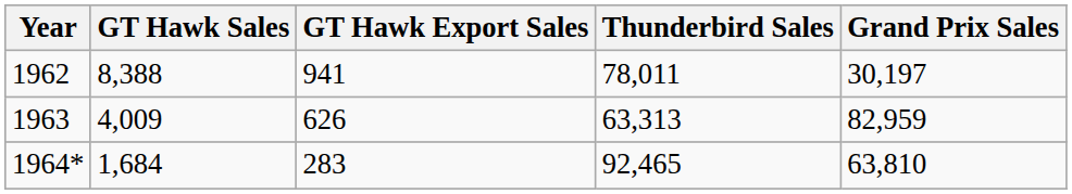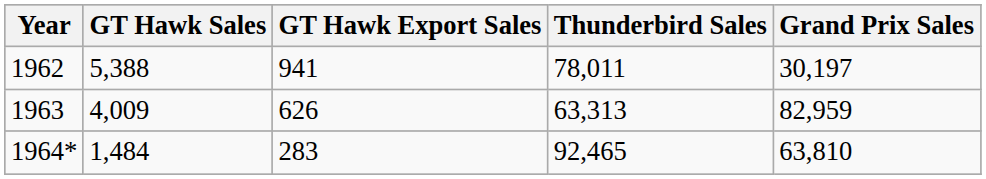1962 | GT Hawk Sales: 8,388 -> 5,388
1964* | GT Hawk Sales: 1,684 -> 1,484
